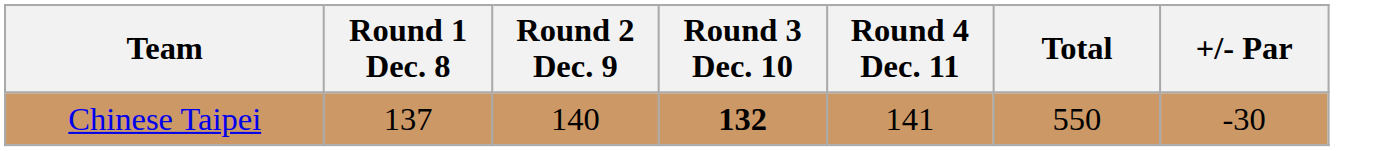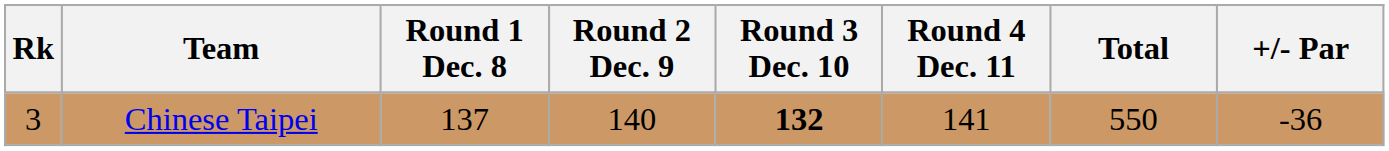+ column: Rk | 3
Chinese Taipei | +/- Par: -30 -> -36
